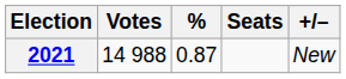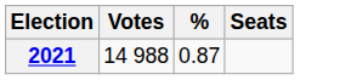- column: +/– | New
